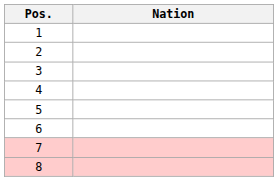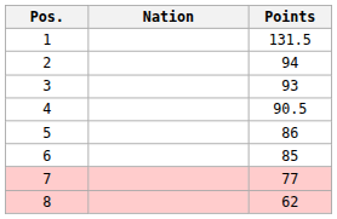+ column: Points | 131.5 | 94 | 93 | 90.5 | 86 | 85 | 77 | 62
